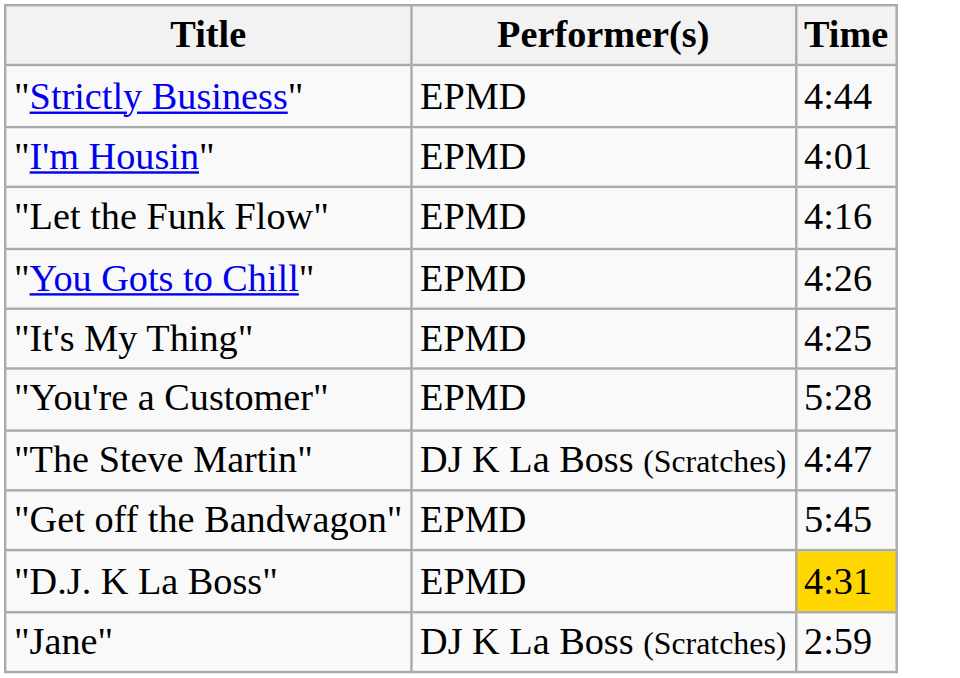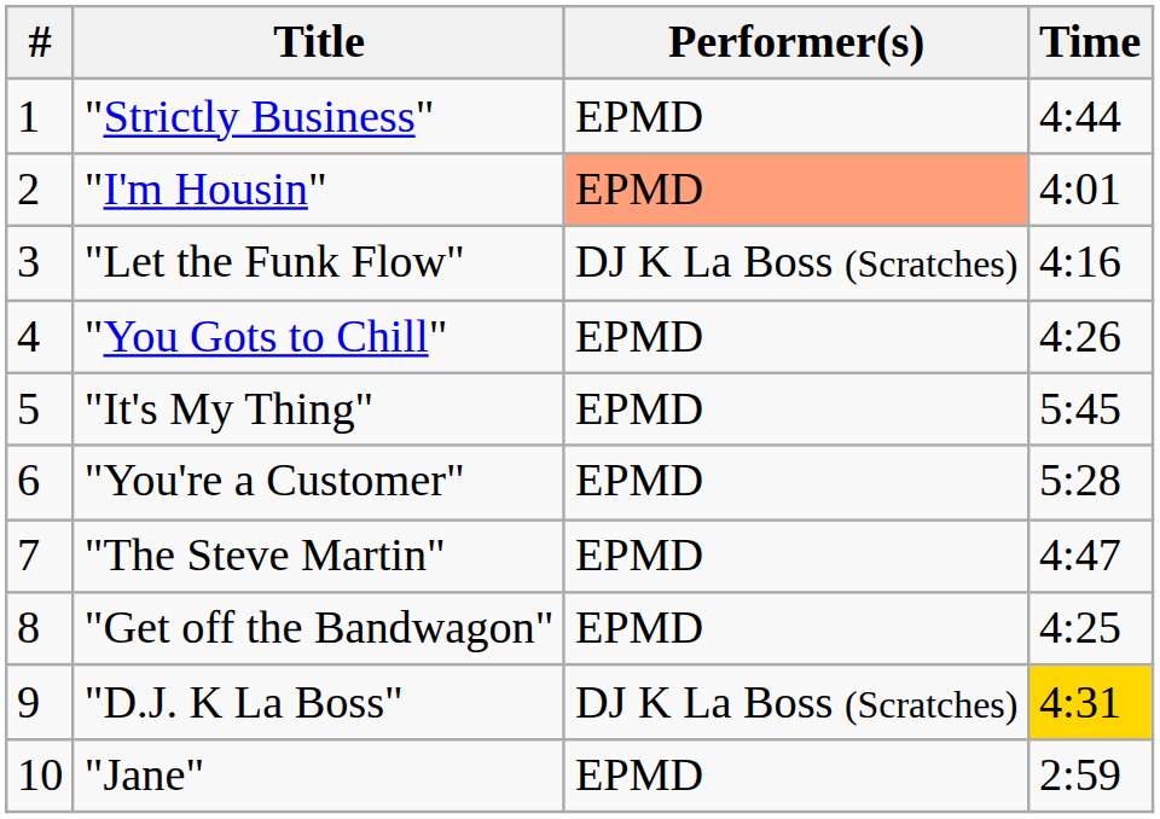+ column: # | 1 | 2 | 3 | 4 | 5 | 6 | 7 | 8 | 9 | 10
"I'm Housin" | Performer(s): no background -> lightsalmon background
"Let the Funk Flow" | Performer(s): EPMD -> DJ K La Boss (Scratches)
"It's My Thing" | Time: 4:25 -> 5:45
"The Steve Martin" | Performer(s): DJ K La Boss (Scratches) -> EPMD
"Get off the Bandwagon" | Time: 5:45 -> 4:25
"D.J. K La Boss" | Performer(s): EPMD -> DJ K La Boss (Scratches)
"Jane" | Performer(s): DJ K La Boss (Scratches) -> EPMD
